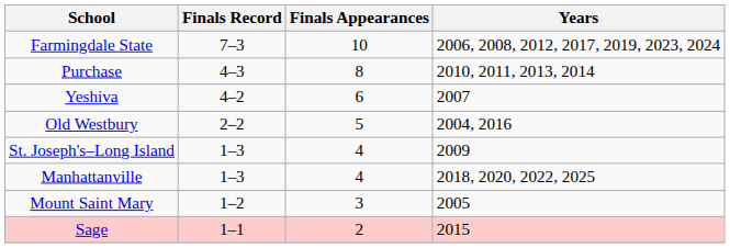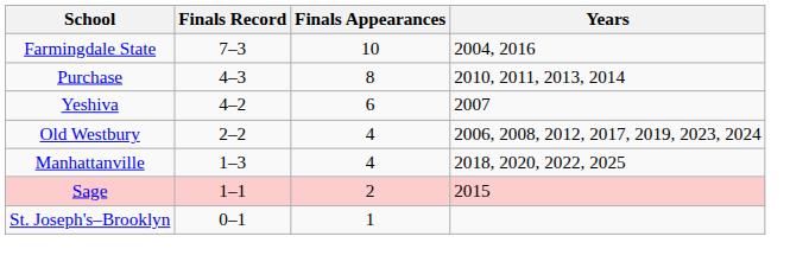Farmingdale State | Years: 2006, 2008, 2012, 2017, 2019, 2023, 2024 -> 2004, 2016
Old Westbury | Finals Appearances: 5 -> 4
Old Westbury | Years: 2004, 2016 -> 2006, 2008, 2012, 2017, 2019, 2023, 2024
- row: St. Joseph's–Long Island | 1–3 | 4 | 2009
- row: Mount Saint Mary | 1–2 | 3 | 2005
+ row: St. Joseph's–Brooklyn | 0–1 | 1
